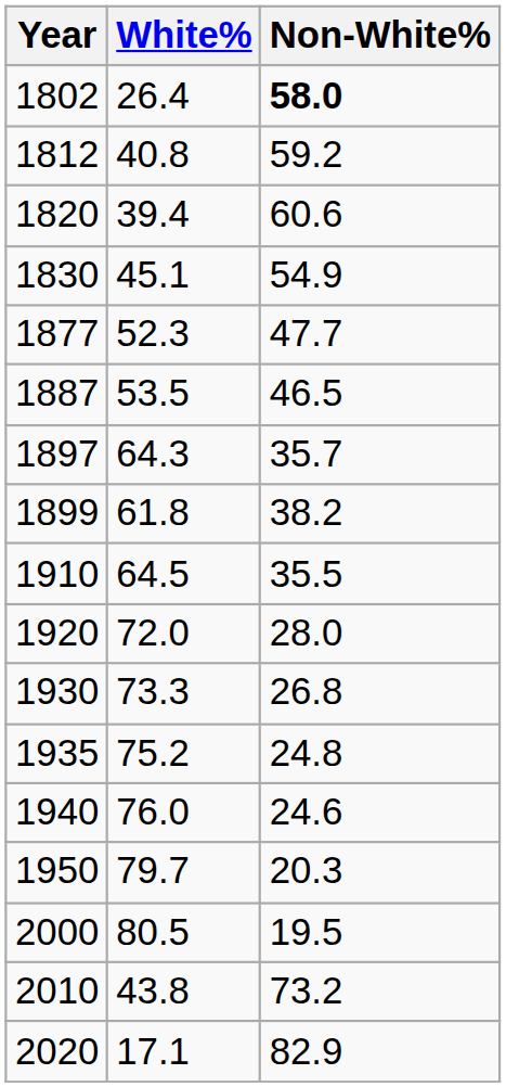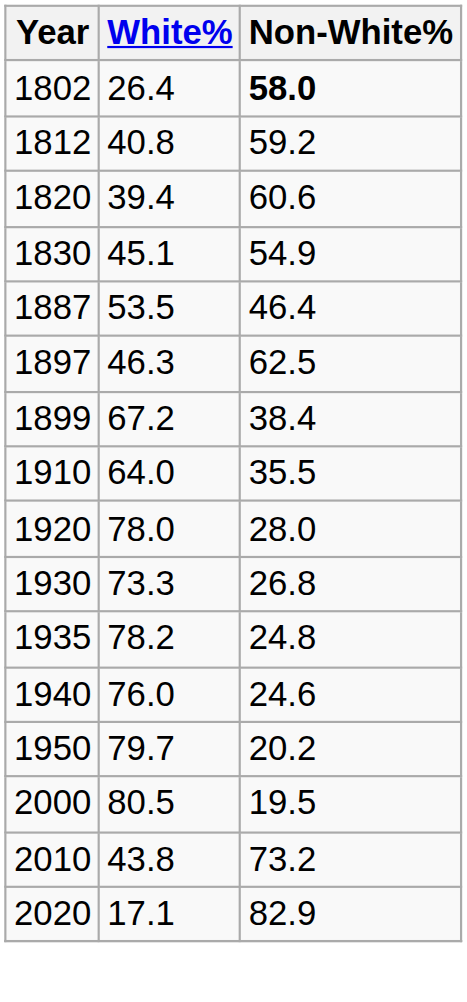- row: 1877 | 52.3 | 47.7
1887 | Non-White%: 46.5 -> 46.4
1897 | White%: 64.3 -> 46.3
1897 | Non-White%: 35.7 -> 62.5
1899 | White%: 61.8 -> 67.2
1899 | Non-White%: 38.2 -> 38.4
1910 | White%: 64.5 -> 64.0
1920 | White%: 72.0 -> 78.0
1935 | White%: 75.2 -> 78.2
1950 | Non-White%: 20.3 -> 20.2
